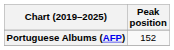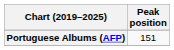Portuguese Albums (AFP) | Peak position: 152 -> 151
